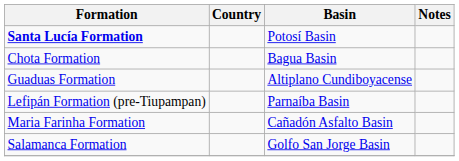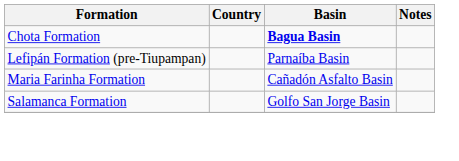- row: Santa Lucía Formation | Potosí Basin
Chota Formation | Basin: normal -> bold
- row: Guaduas Formation | Altiplano Cundiboyacense
